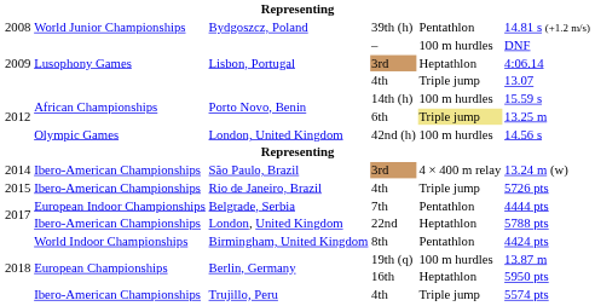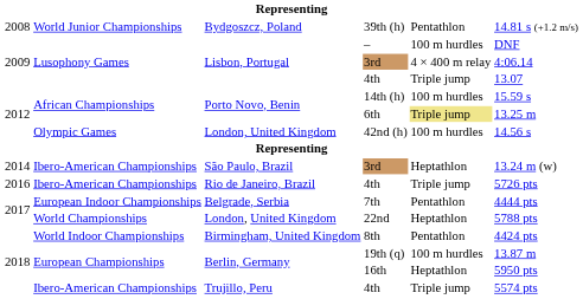Lisbon, Portugal / 3rd | column 5: Heptathlon -> 4 × 400 m relay
São Paulo, Brazil / 3rd | column 5: 4 × 400 m relay -> Heptathlon
Rio de Janeiro, Brazil / 4th | column 1: 2015 -> 2016
22nd | column 2: Ibero-American Championships -> World Championships
